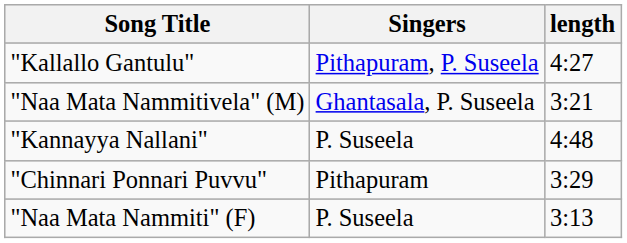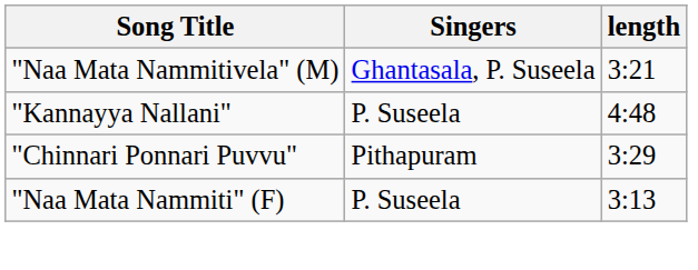- row: "Kallallo Gantulu" | Pithapuram, P. Suseela | 4:27
